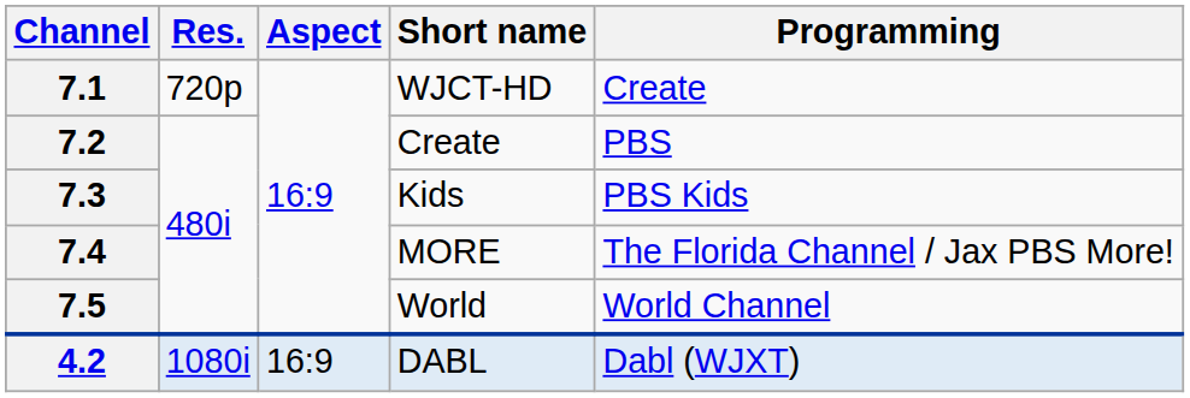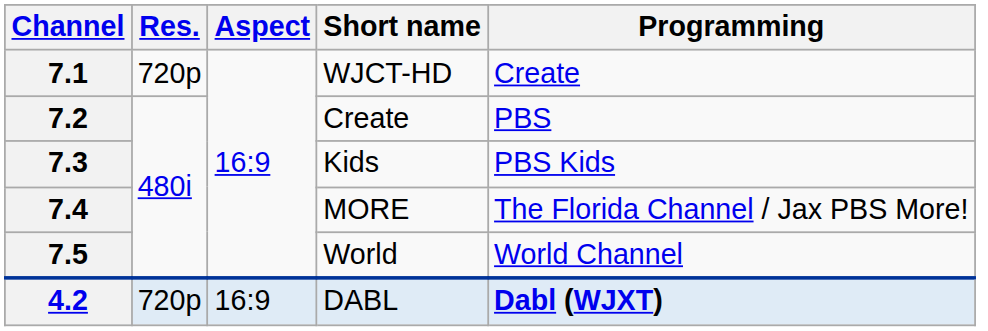4.2 | Res.: 1080i -> 720p
4.2 | Programming: normal -> bold
